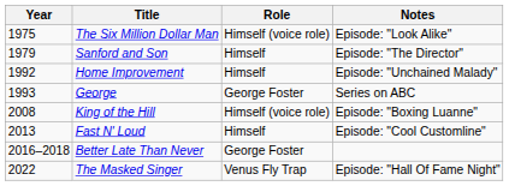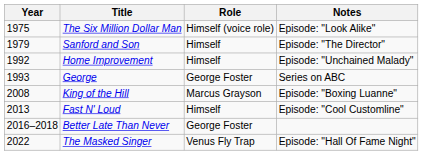King of the Hill | Role: Himself (voice role) -> Marcus Grayson
